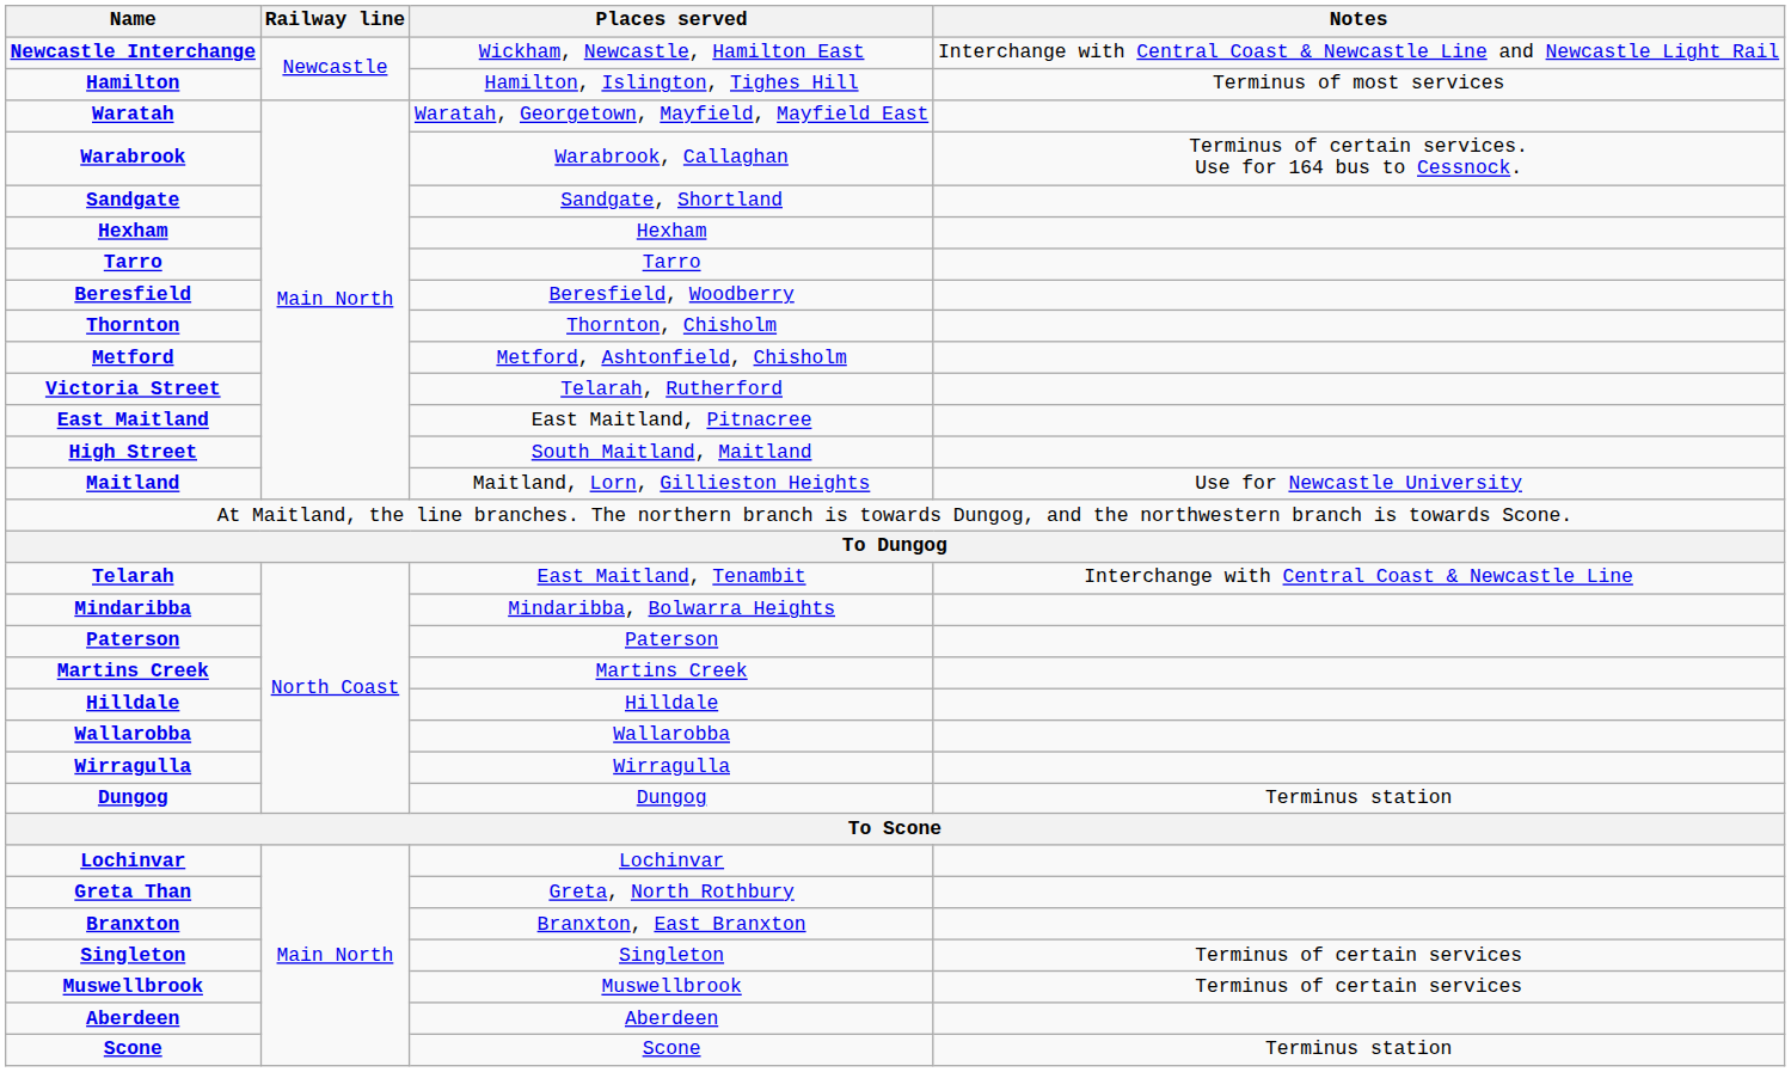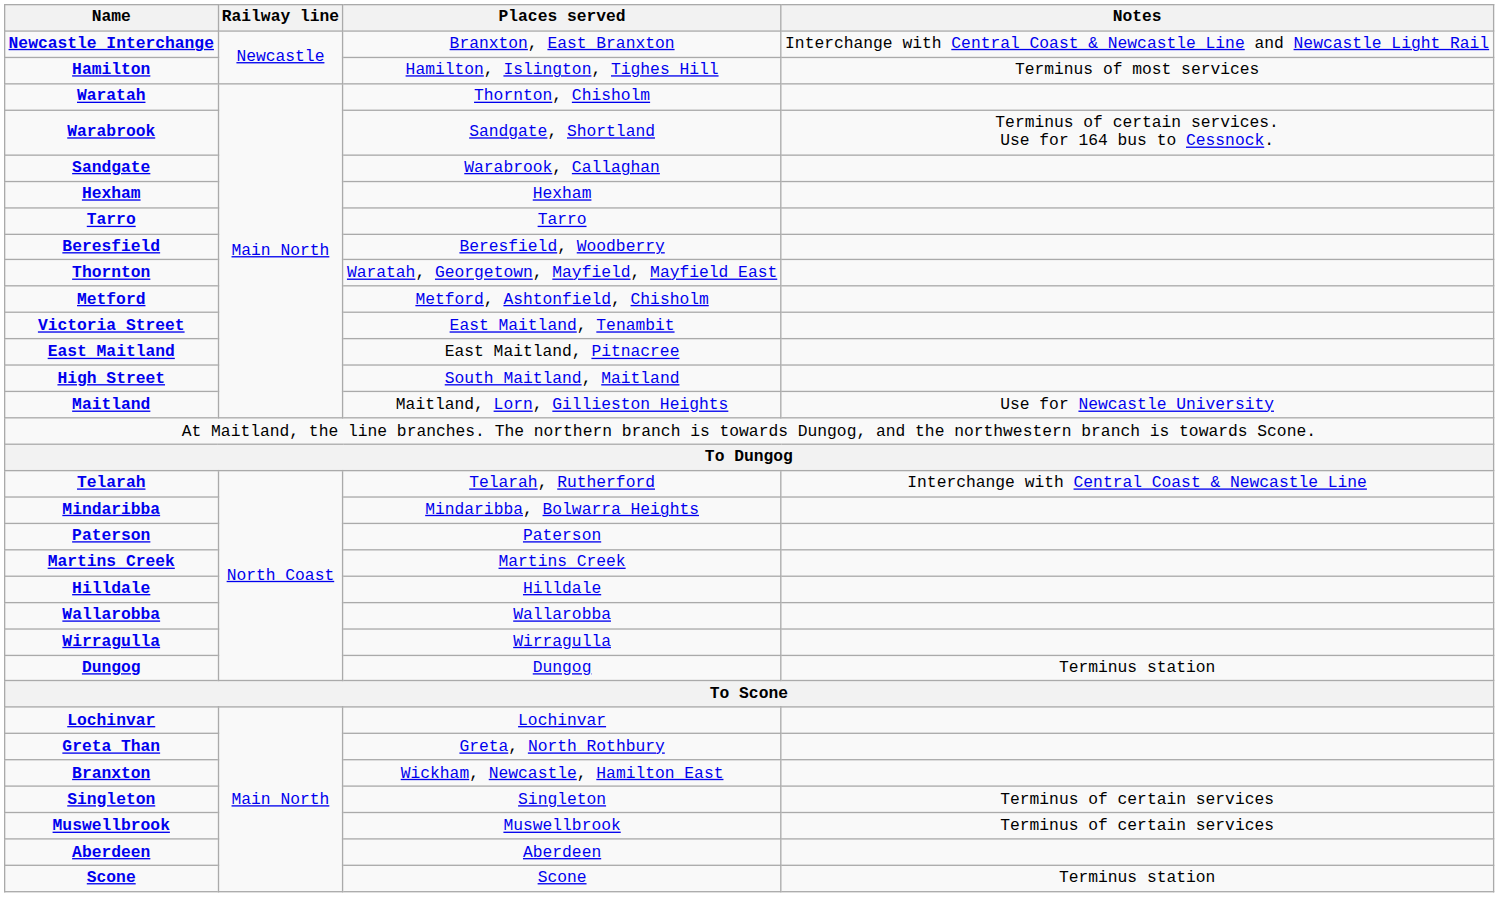Newcastle Interchange | Places served: Wickham, Newcastle, Hamilton East -> Branxton, East Branxton
Waratah | Places served: Waratah, Georgetown, Mayfield, Mayfield East -> Thornton, Chisholm
Warabrook | Places served: Warabrook, Callaghan -> Sandgate, Shortland
Sandgate | Places served: Sandgate, Shortland -> Warabrook, Callaghan
Thornton | Places served: Thornton, Chisholm -> Waratah, Georgetown, Mayfield, Mayfield East
Victoria Street | Places served: Telarah, Rutherford -> East Maitland, Tenambit
Telarah | Places served: East Maitland, Tenambit -> Telarah, Rutherford
Branxton | Places served: Branxton, East Branxton -> Wickham, Newcastle, Hamilton East
